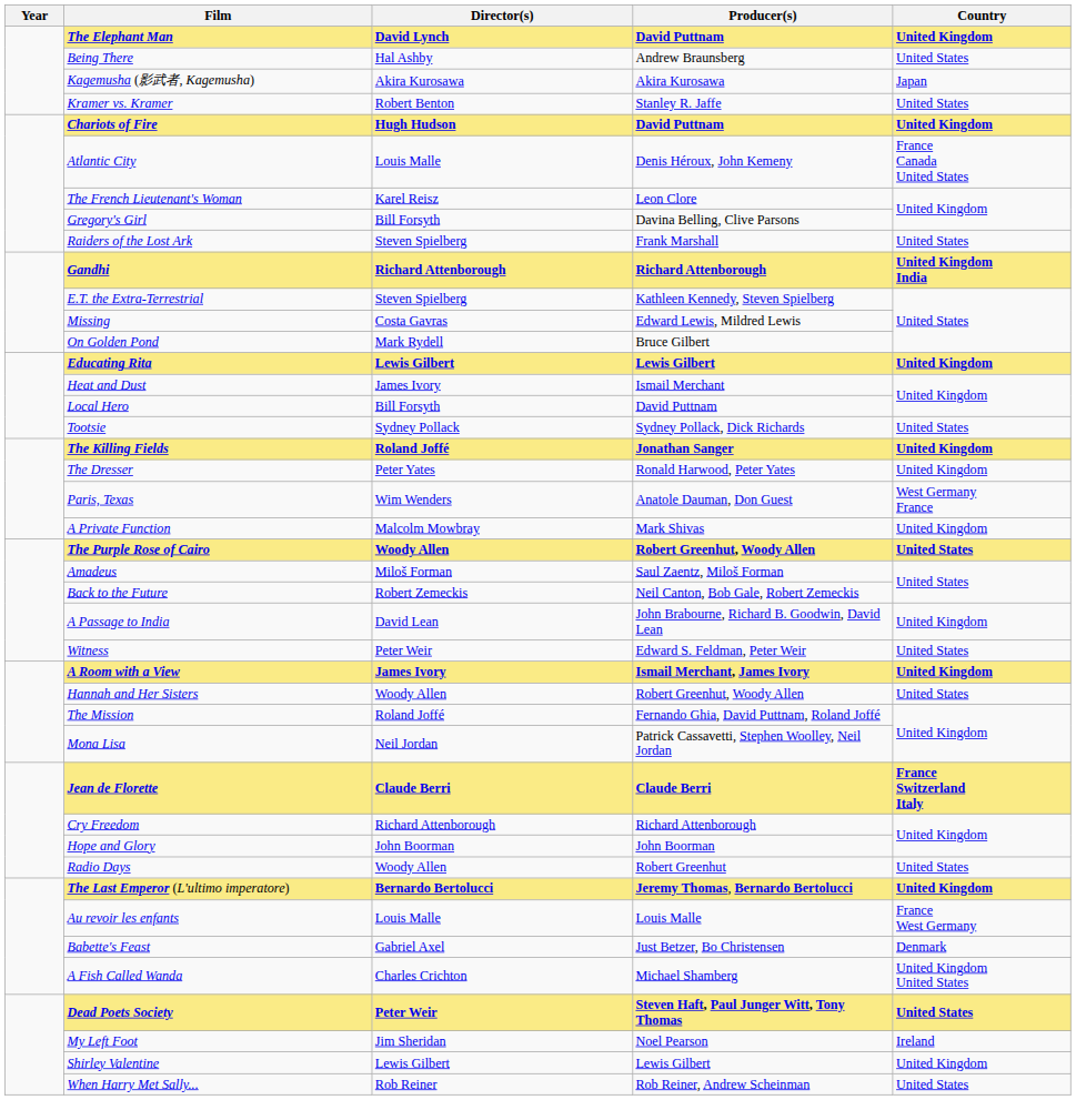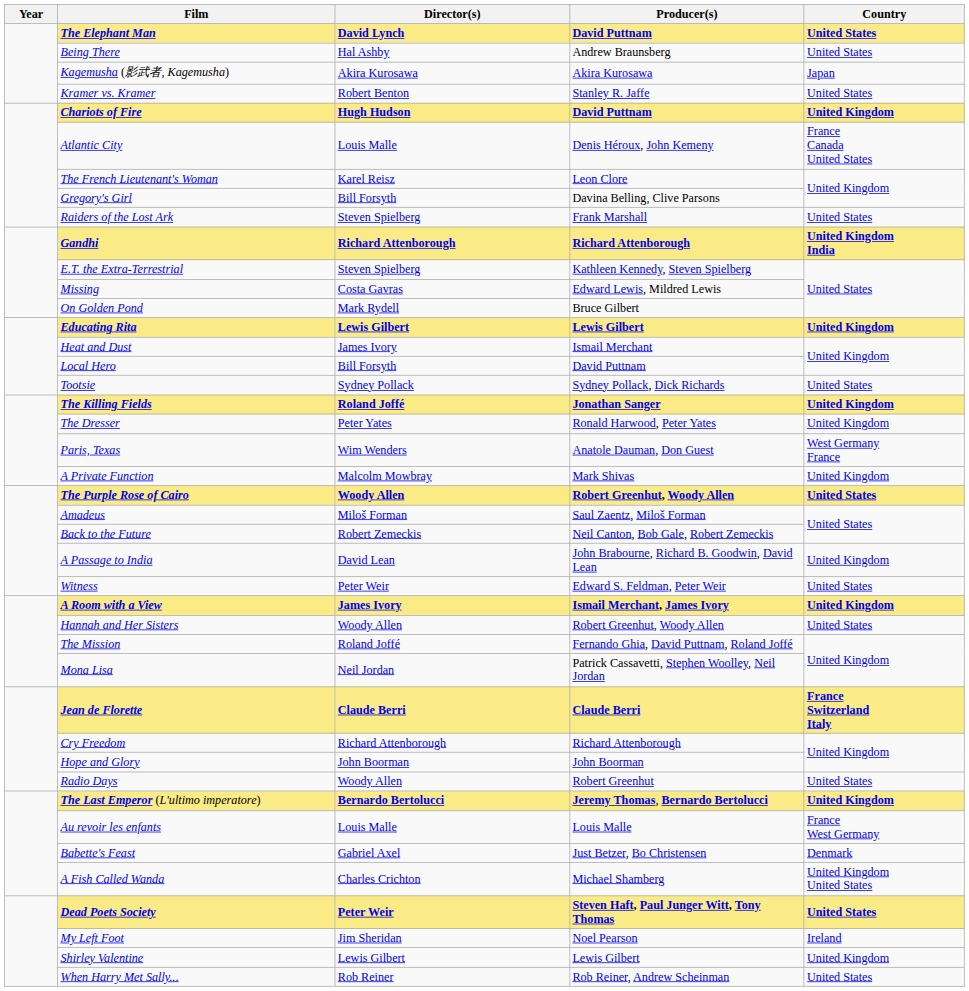The Elephant Man | Country: United Kingdom -> United States
